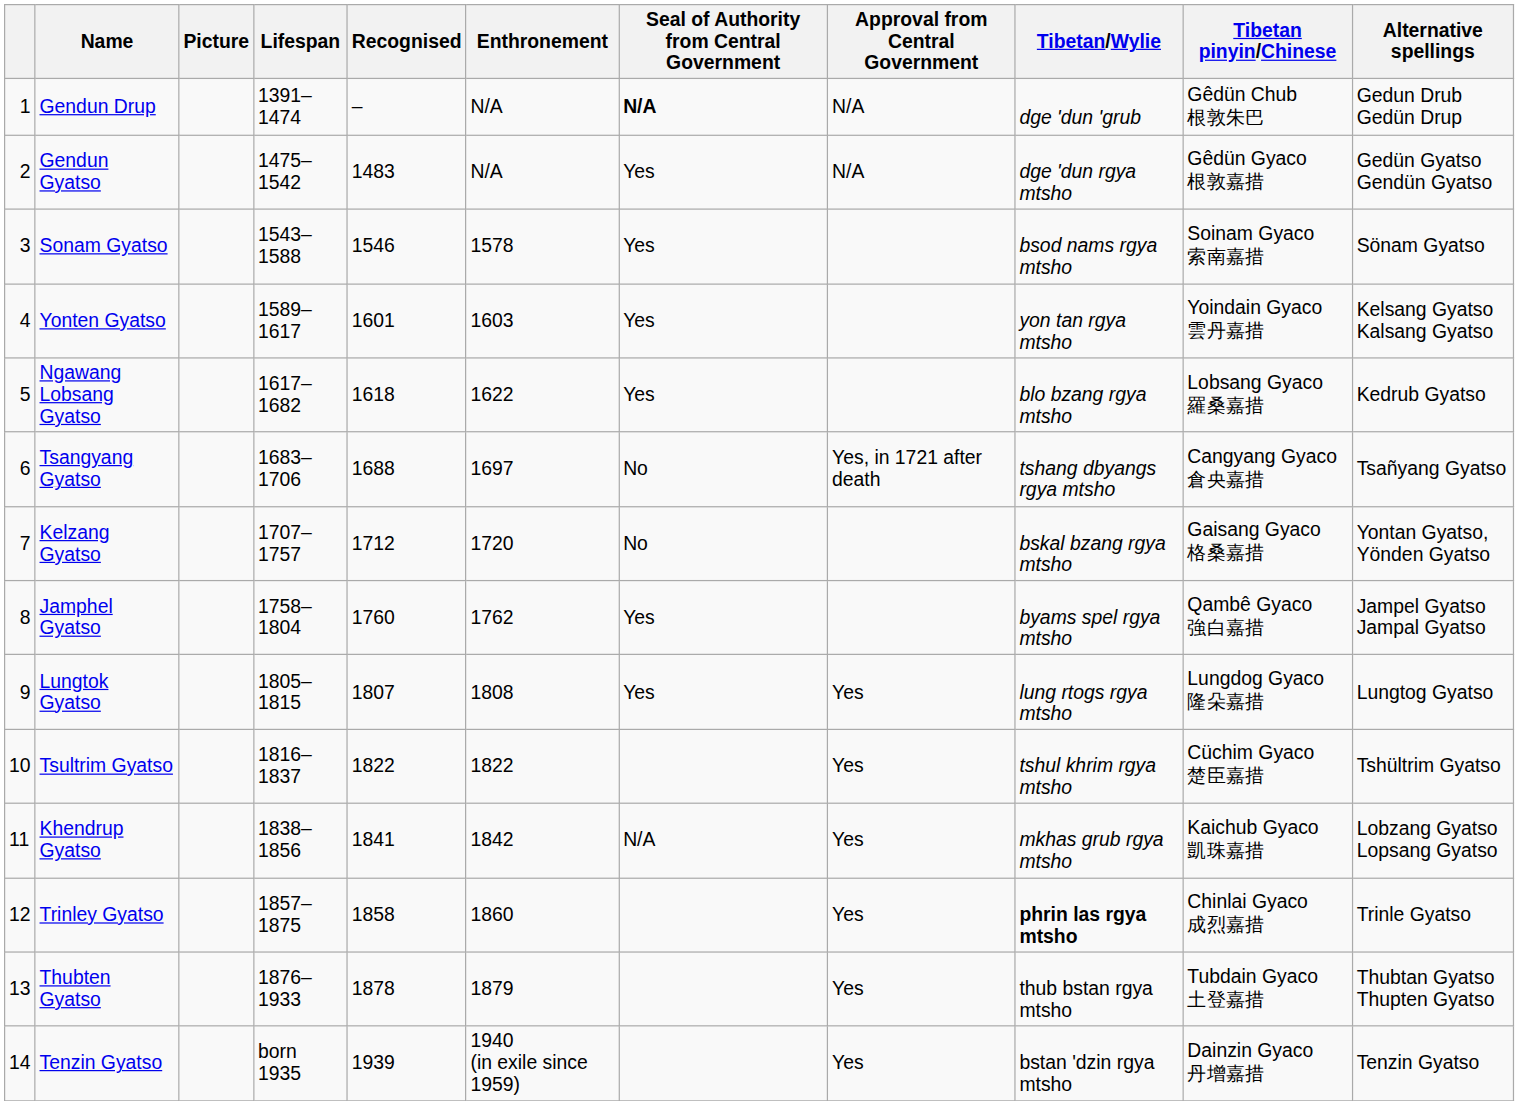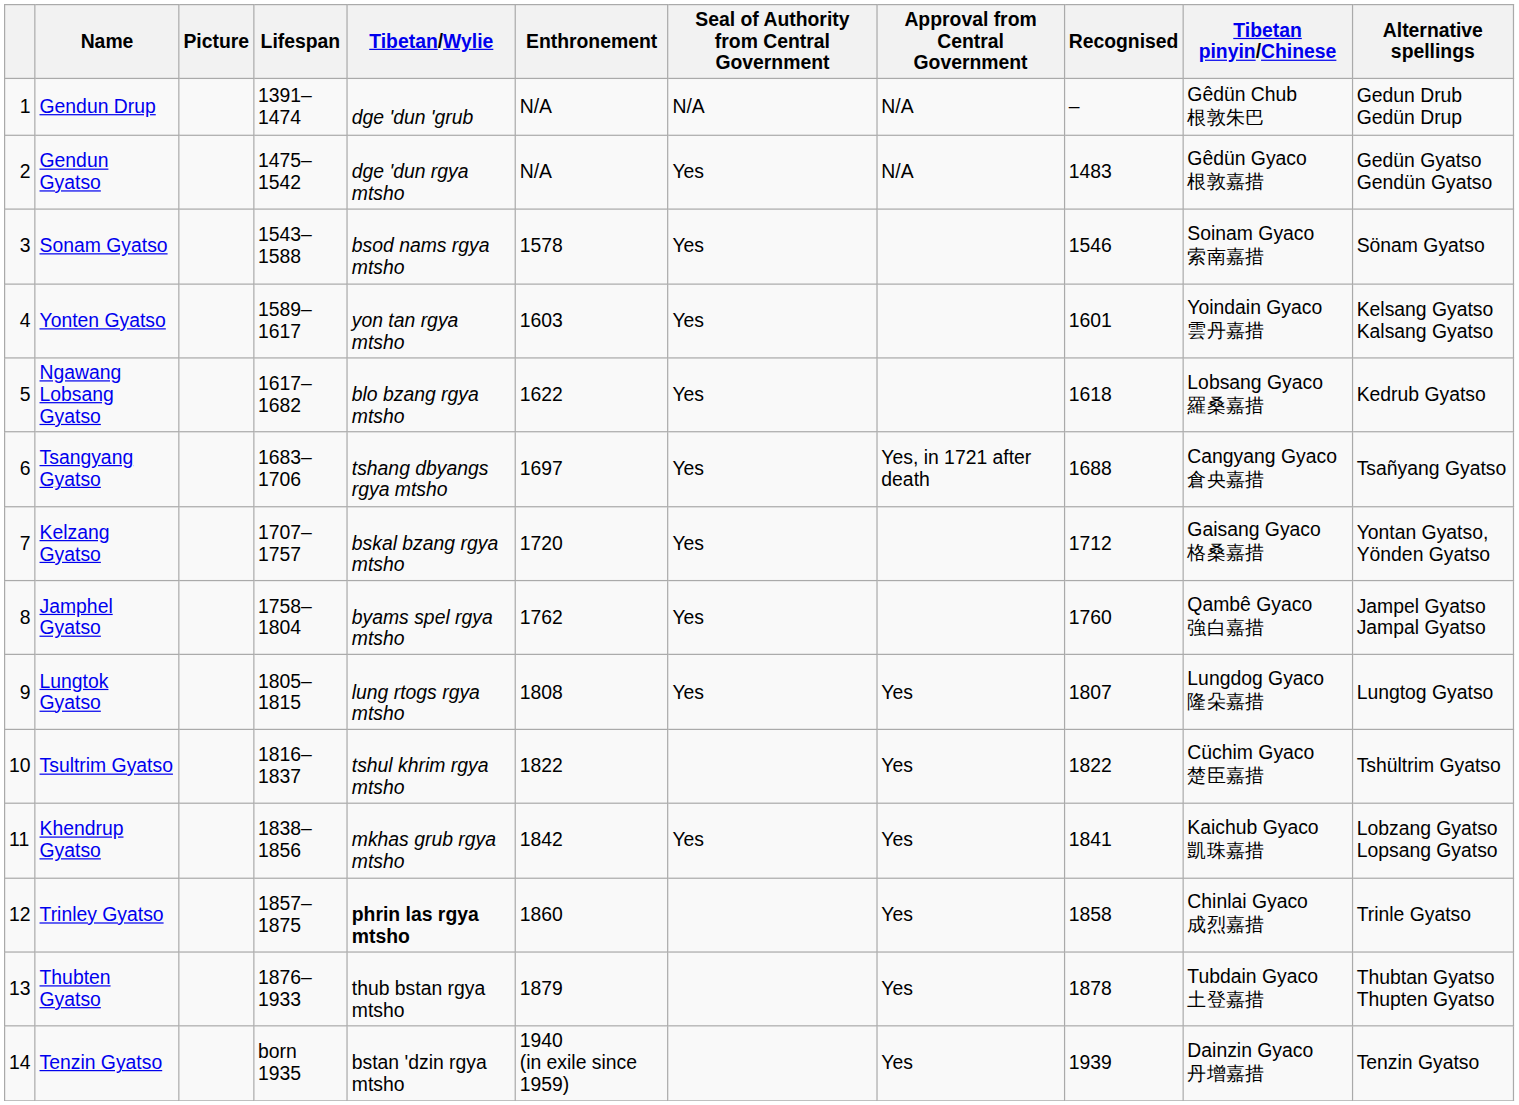columns swapped: Recognised <-> Tibetan/Wylie
Gendun Drup | Seal of Authority from Central Government: bold -> normal
Tsangyang Gyatso | Seal of Authority from Central Government: No -> Yes
Kelzang Gyatso | Seal of Authority from Central Government: No -> Yes
Khendrup Gyatso | Seal of Authority from Central Government: N/A -> Yes
